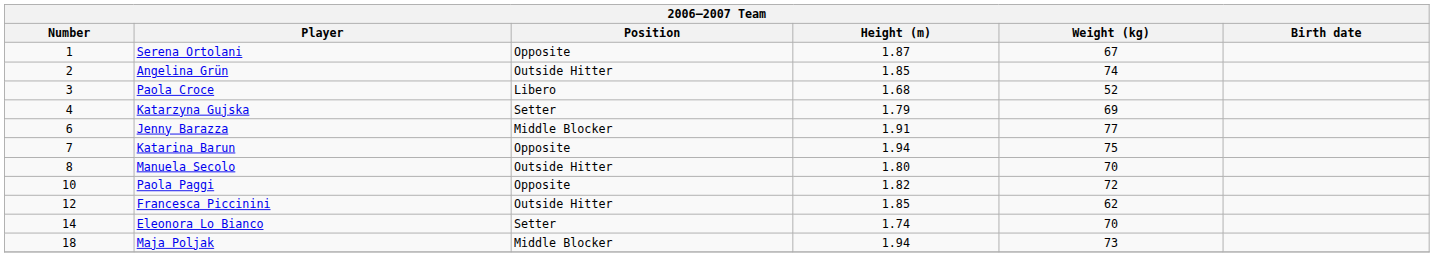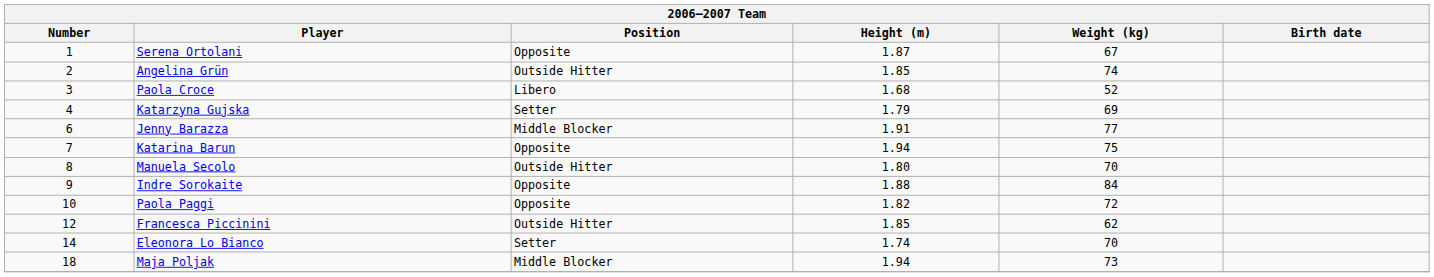+ row: 9 | Indre Sorokaite | Opposite | 1.88 | 84
